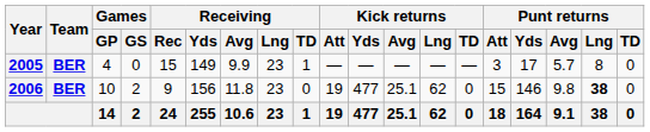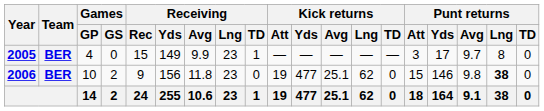2005 | Punt returns / Avg: 5.7 -> 9.7
